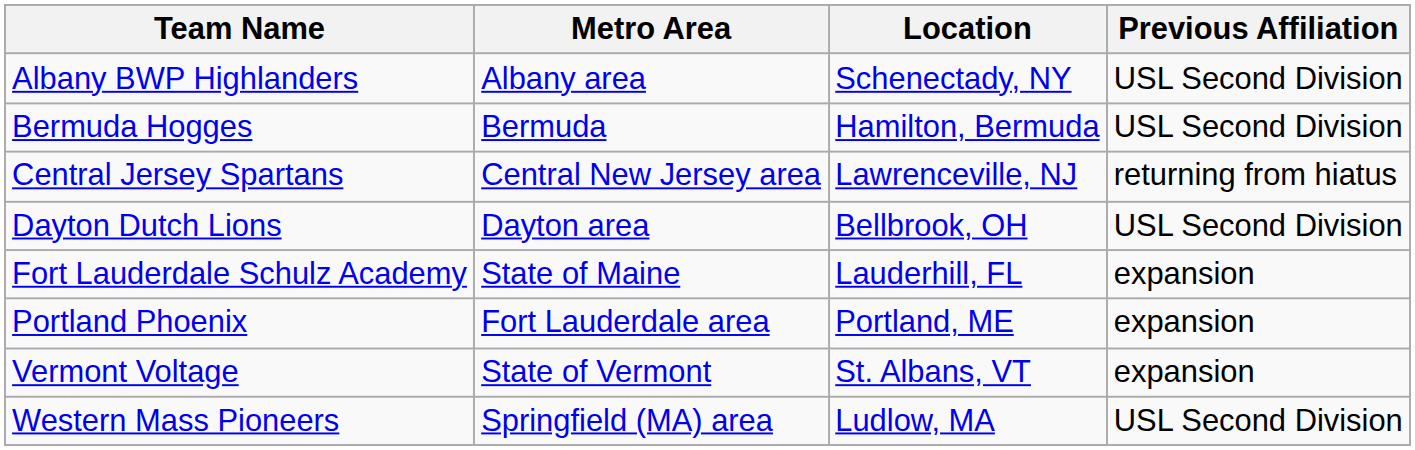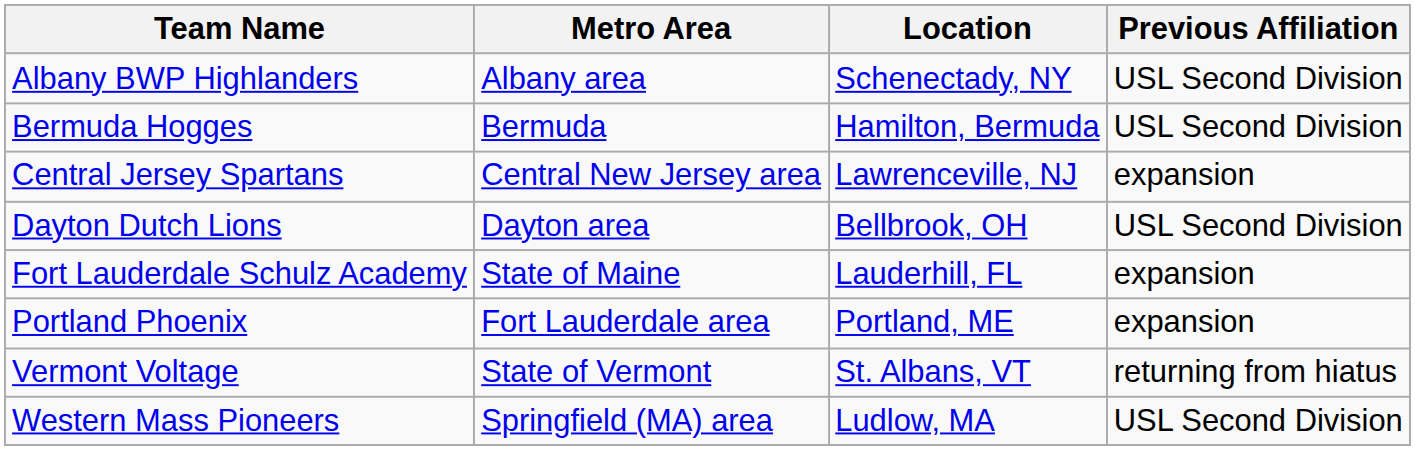Central Jersey Spartans | Previous Affiliation: returning from hiatus -> expansion
Vermont Voltage | Previous Affiliation: expansion -> returning from hiatus
